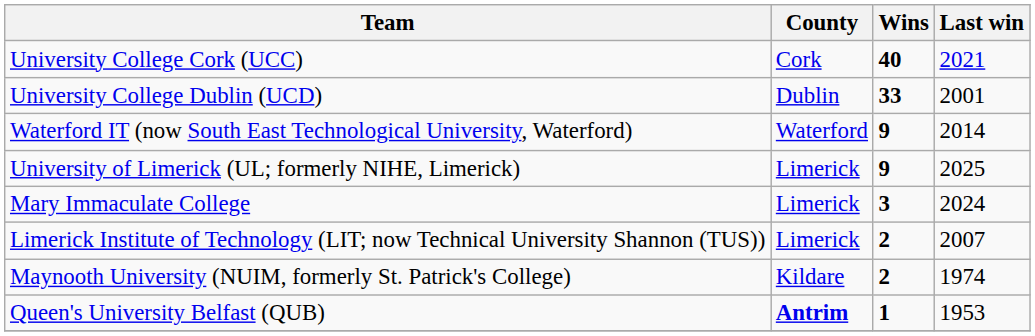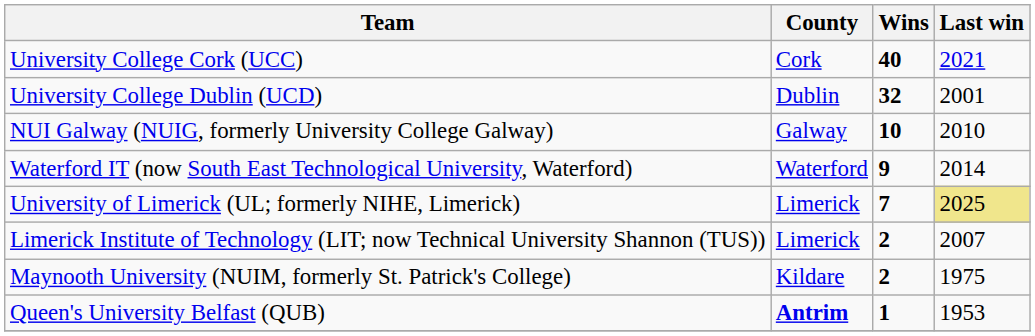University College Dublin (UCD) | Wins: 33 -> 32
+ row: NUI Galway (NUIG, formerly University College Galway) | Galway | 10 | 2010
University of Limerick (UL; formerly NIHE, Limerick) | Wins: 9 -> 7
University of Limerick (UL; formerly NIHE, Limerick) | Last win: no background -> khaki background
- row: Mary Immaculate College | Limerick | 3 | 2024
Maynooth University (NUIM, formerly St. Patrick's College) | Last win: 1974 -> 1975
